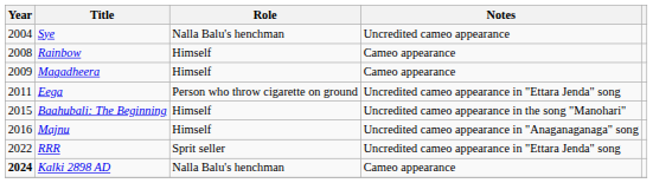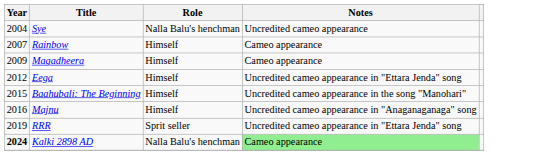Rainbow | Year: 2008 -> 2007
Eega | Year: 2011 -> 2012
Eega | Role: Person who throw cigarette on ground -> Himself
RRR | Year: 2022 -> 2019
Kalki 2898 AD | Notes: no background -> lightgreen background
